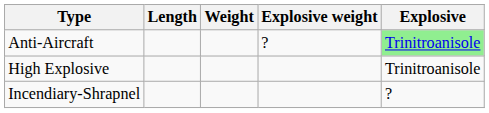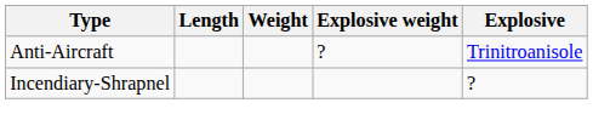Anti-Aircraft | Explosive: lightgreen background -> no background
- row: High Explosive | Trinitroanisole
